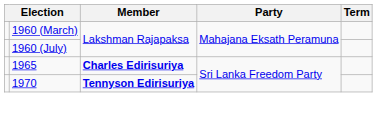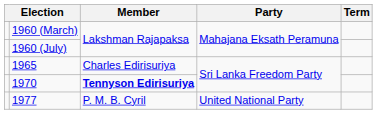1965 | Member: bold -> normal
+ row: 1977 | P. M. B. Cyril | United National Party
